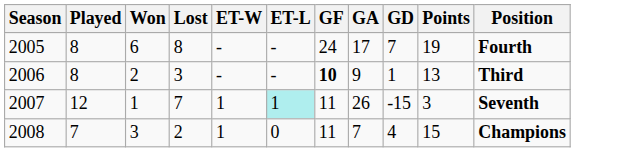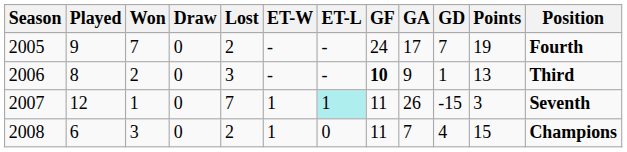+ column: Draw | 0 | 0 | 0 | 0
2005 | Played: 8 -> 9
2005 | Won: 6 -> 7
2005 | Lost: 8 -> 2
2008 | Played: 7 -> 6
